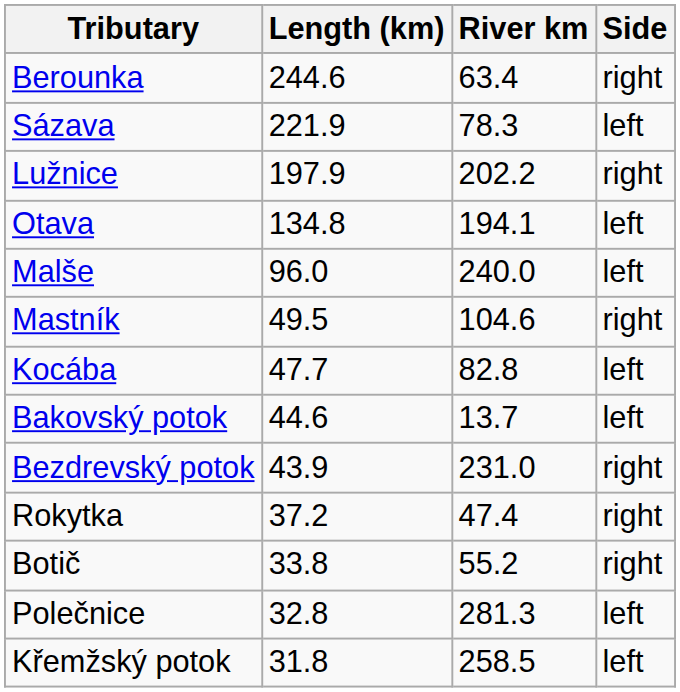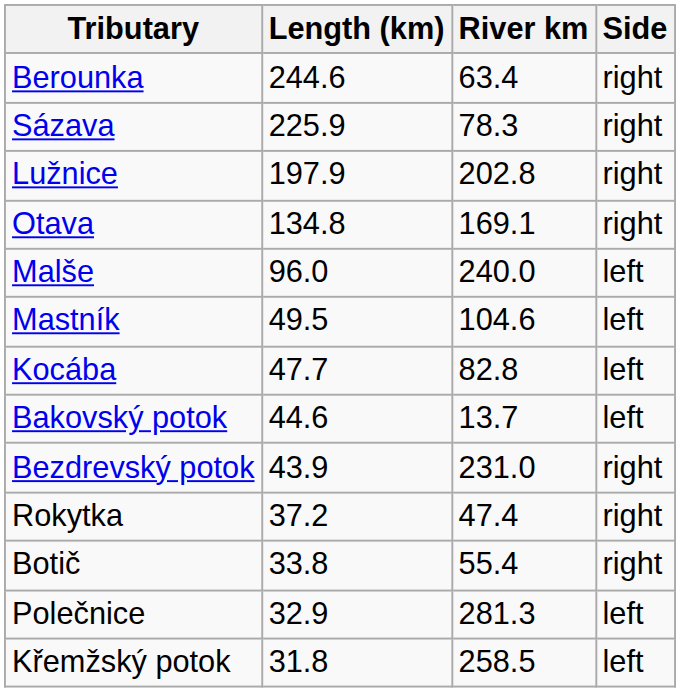Sázava | Length (km): 221.9 -> 225.9
Sázava | Side: left -> right
Lužnice | River km: 202.2 -> 202.8
Otava | River km: 194.1 -> 169.1
Otava | Side: left -> right
Mastník | Side: right -> left
Botič | River km: 55.2 -> 55.4
Polečnice | Length (km): 32.8 -> 32.9
